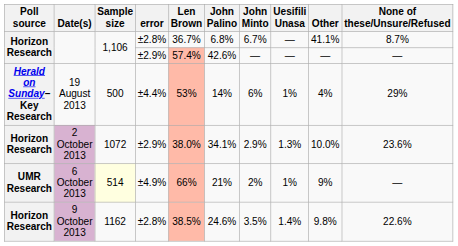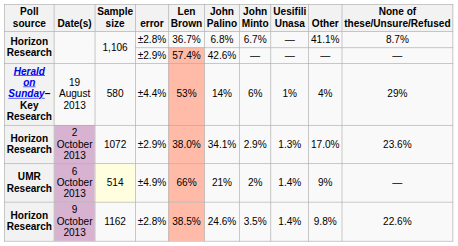19 August 2013 | Sample size: 500 -> 580
2 October 2013 | Other: 10.0% -> 17.0%
6 October 2013 | Uesifili Unasa: 1% -> 1.4%
